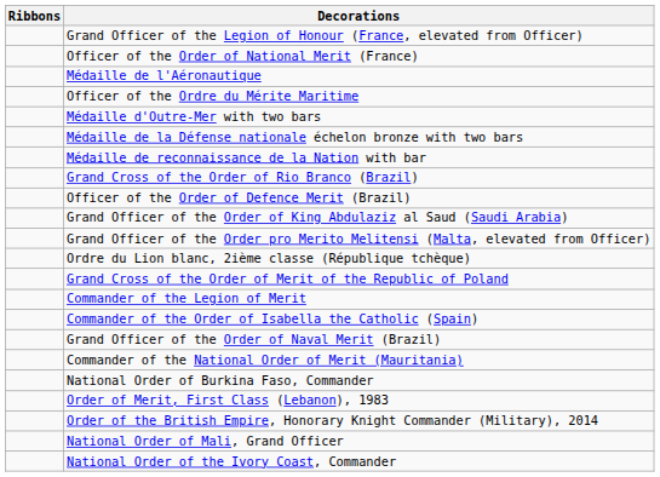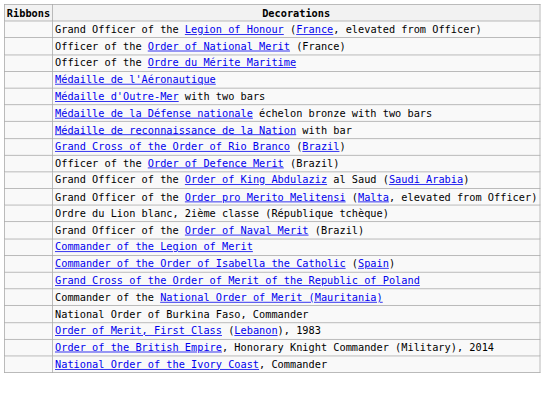rows swapped: Officer of the Ordre du Mérite Maritime <-> Médaille de l'Aéronautique
rows swapped: Grand Officer of the Order of Naval Merit (Brazil) <-> Grand Cross of the Order of Merit of the Republic of Poland
- row: National Order of Mali, Grand Officer
